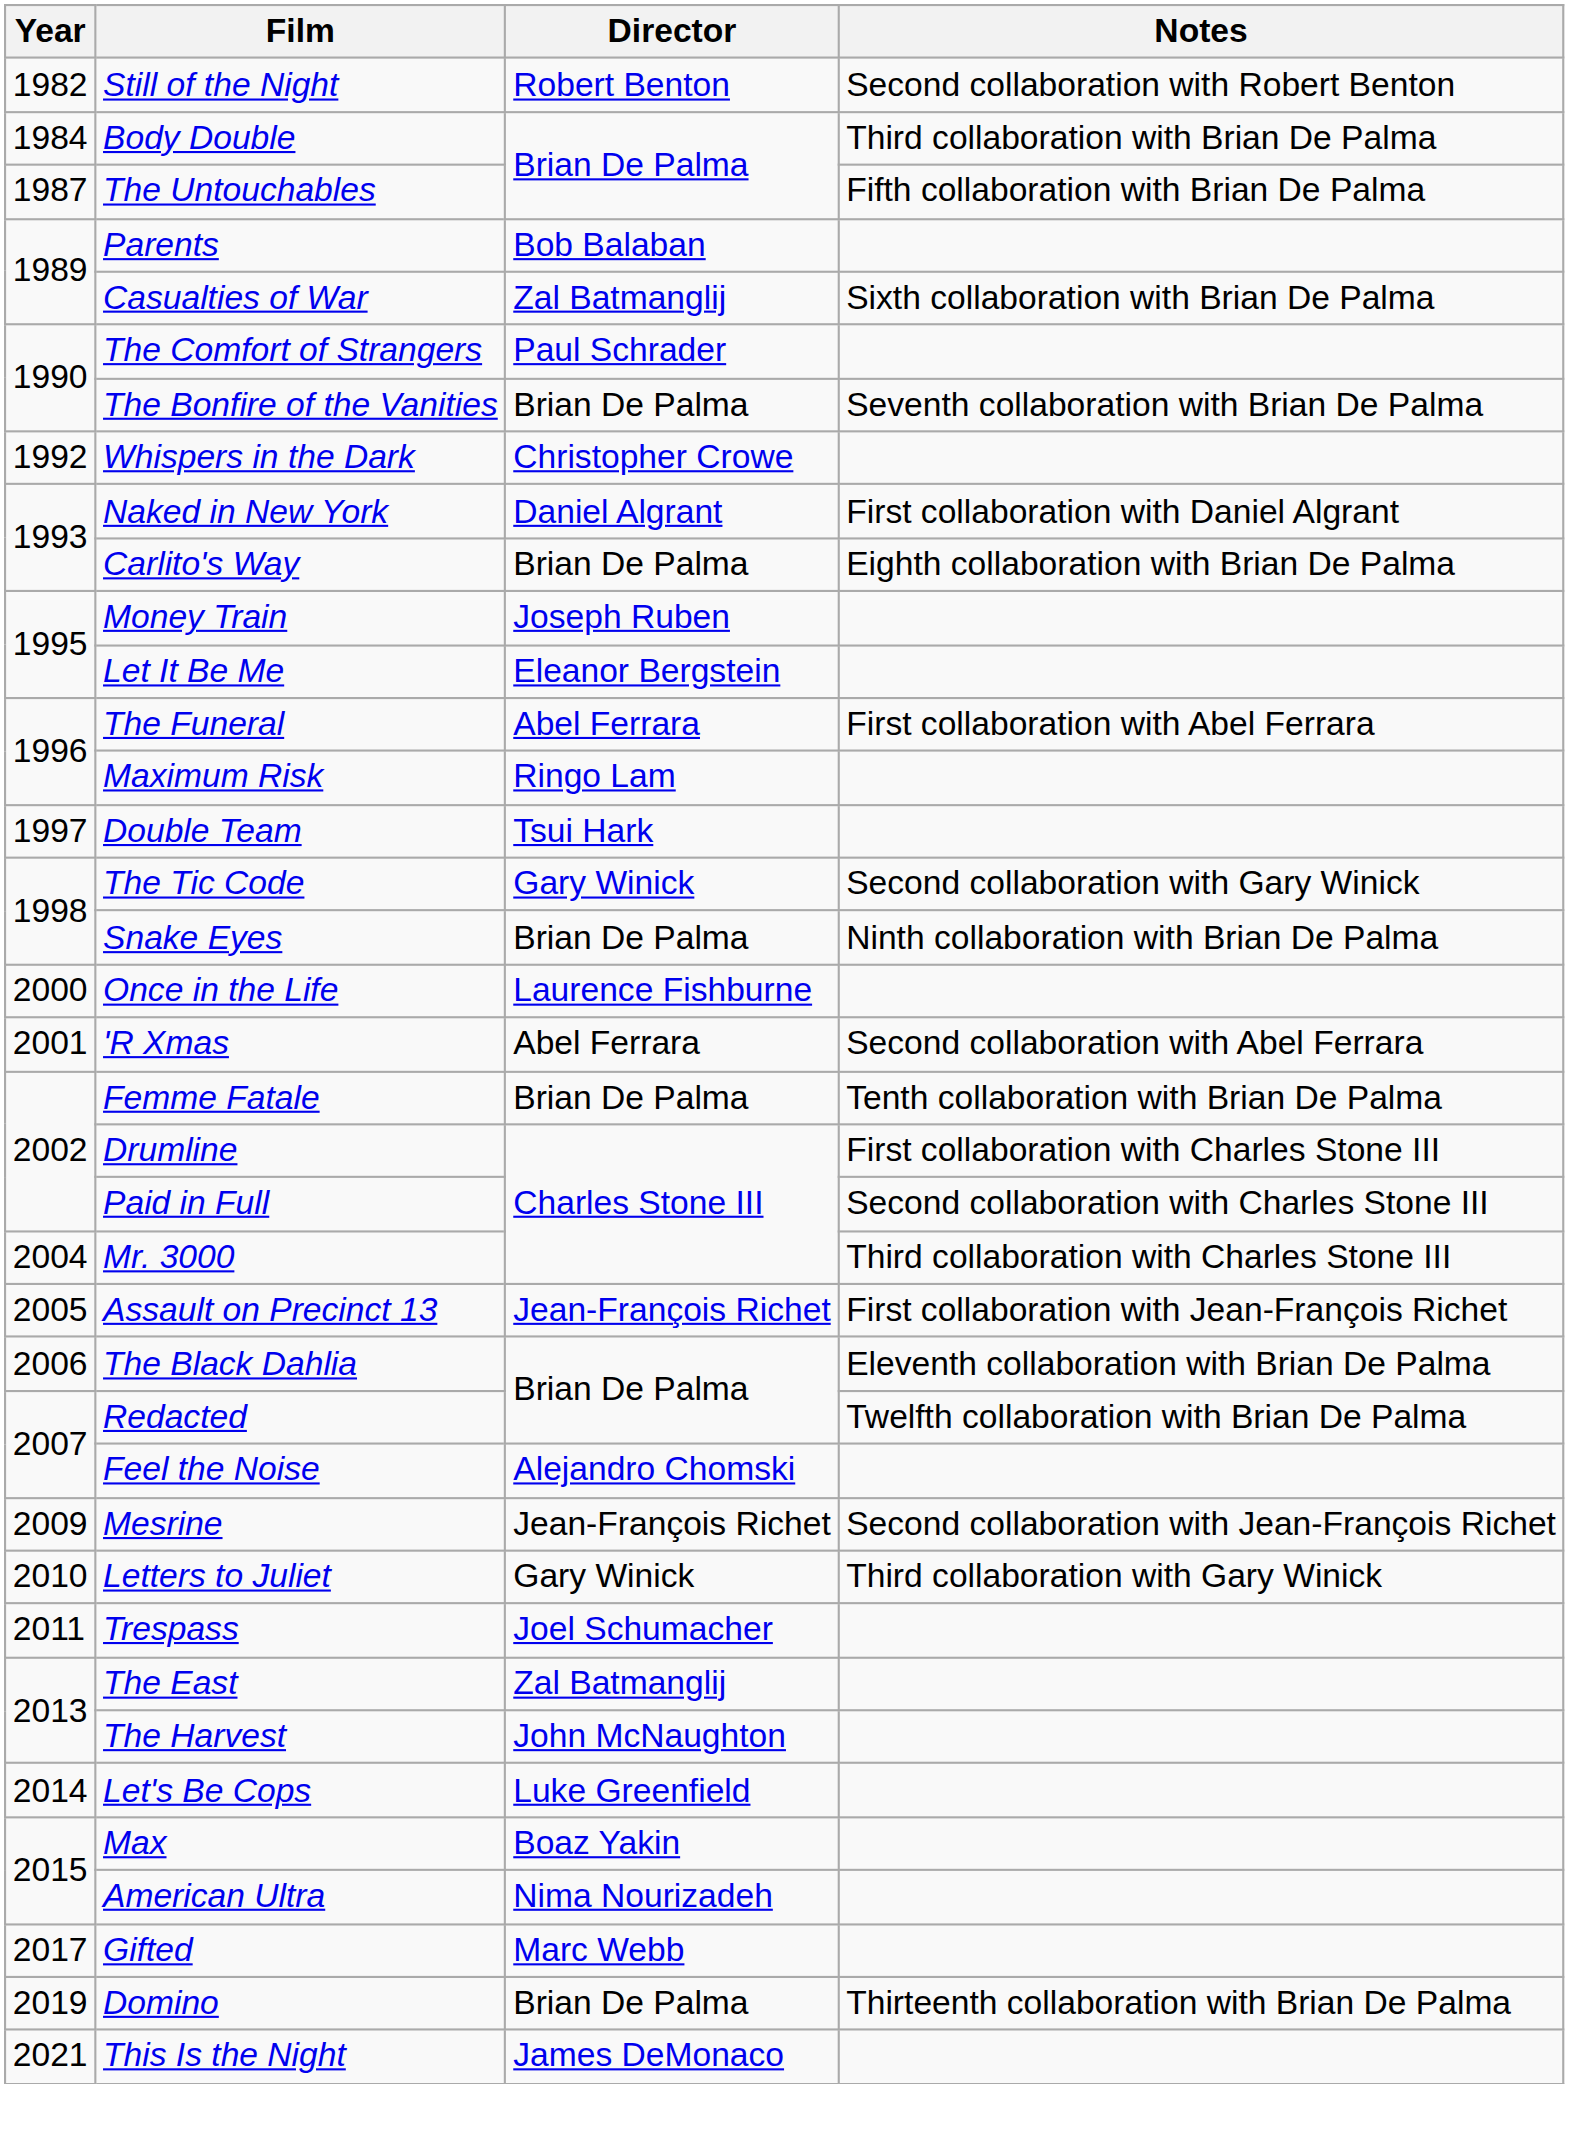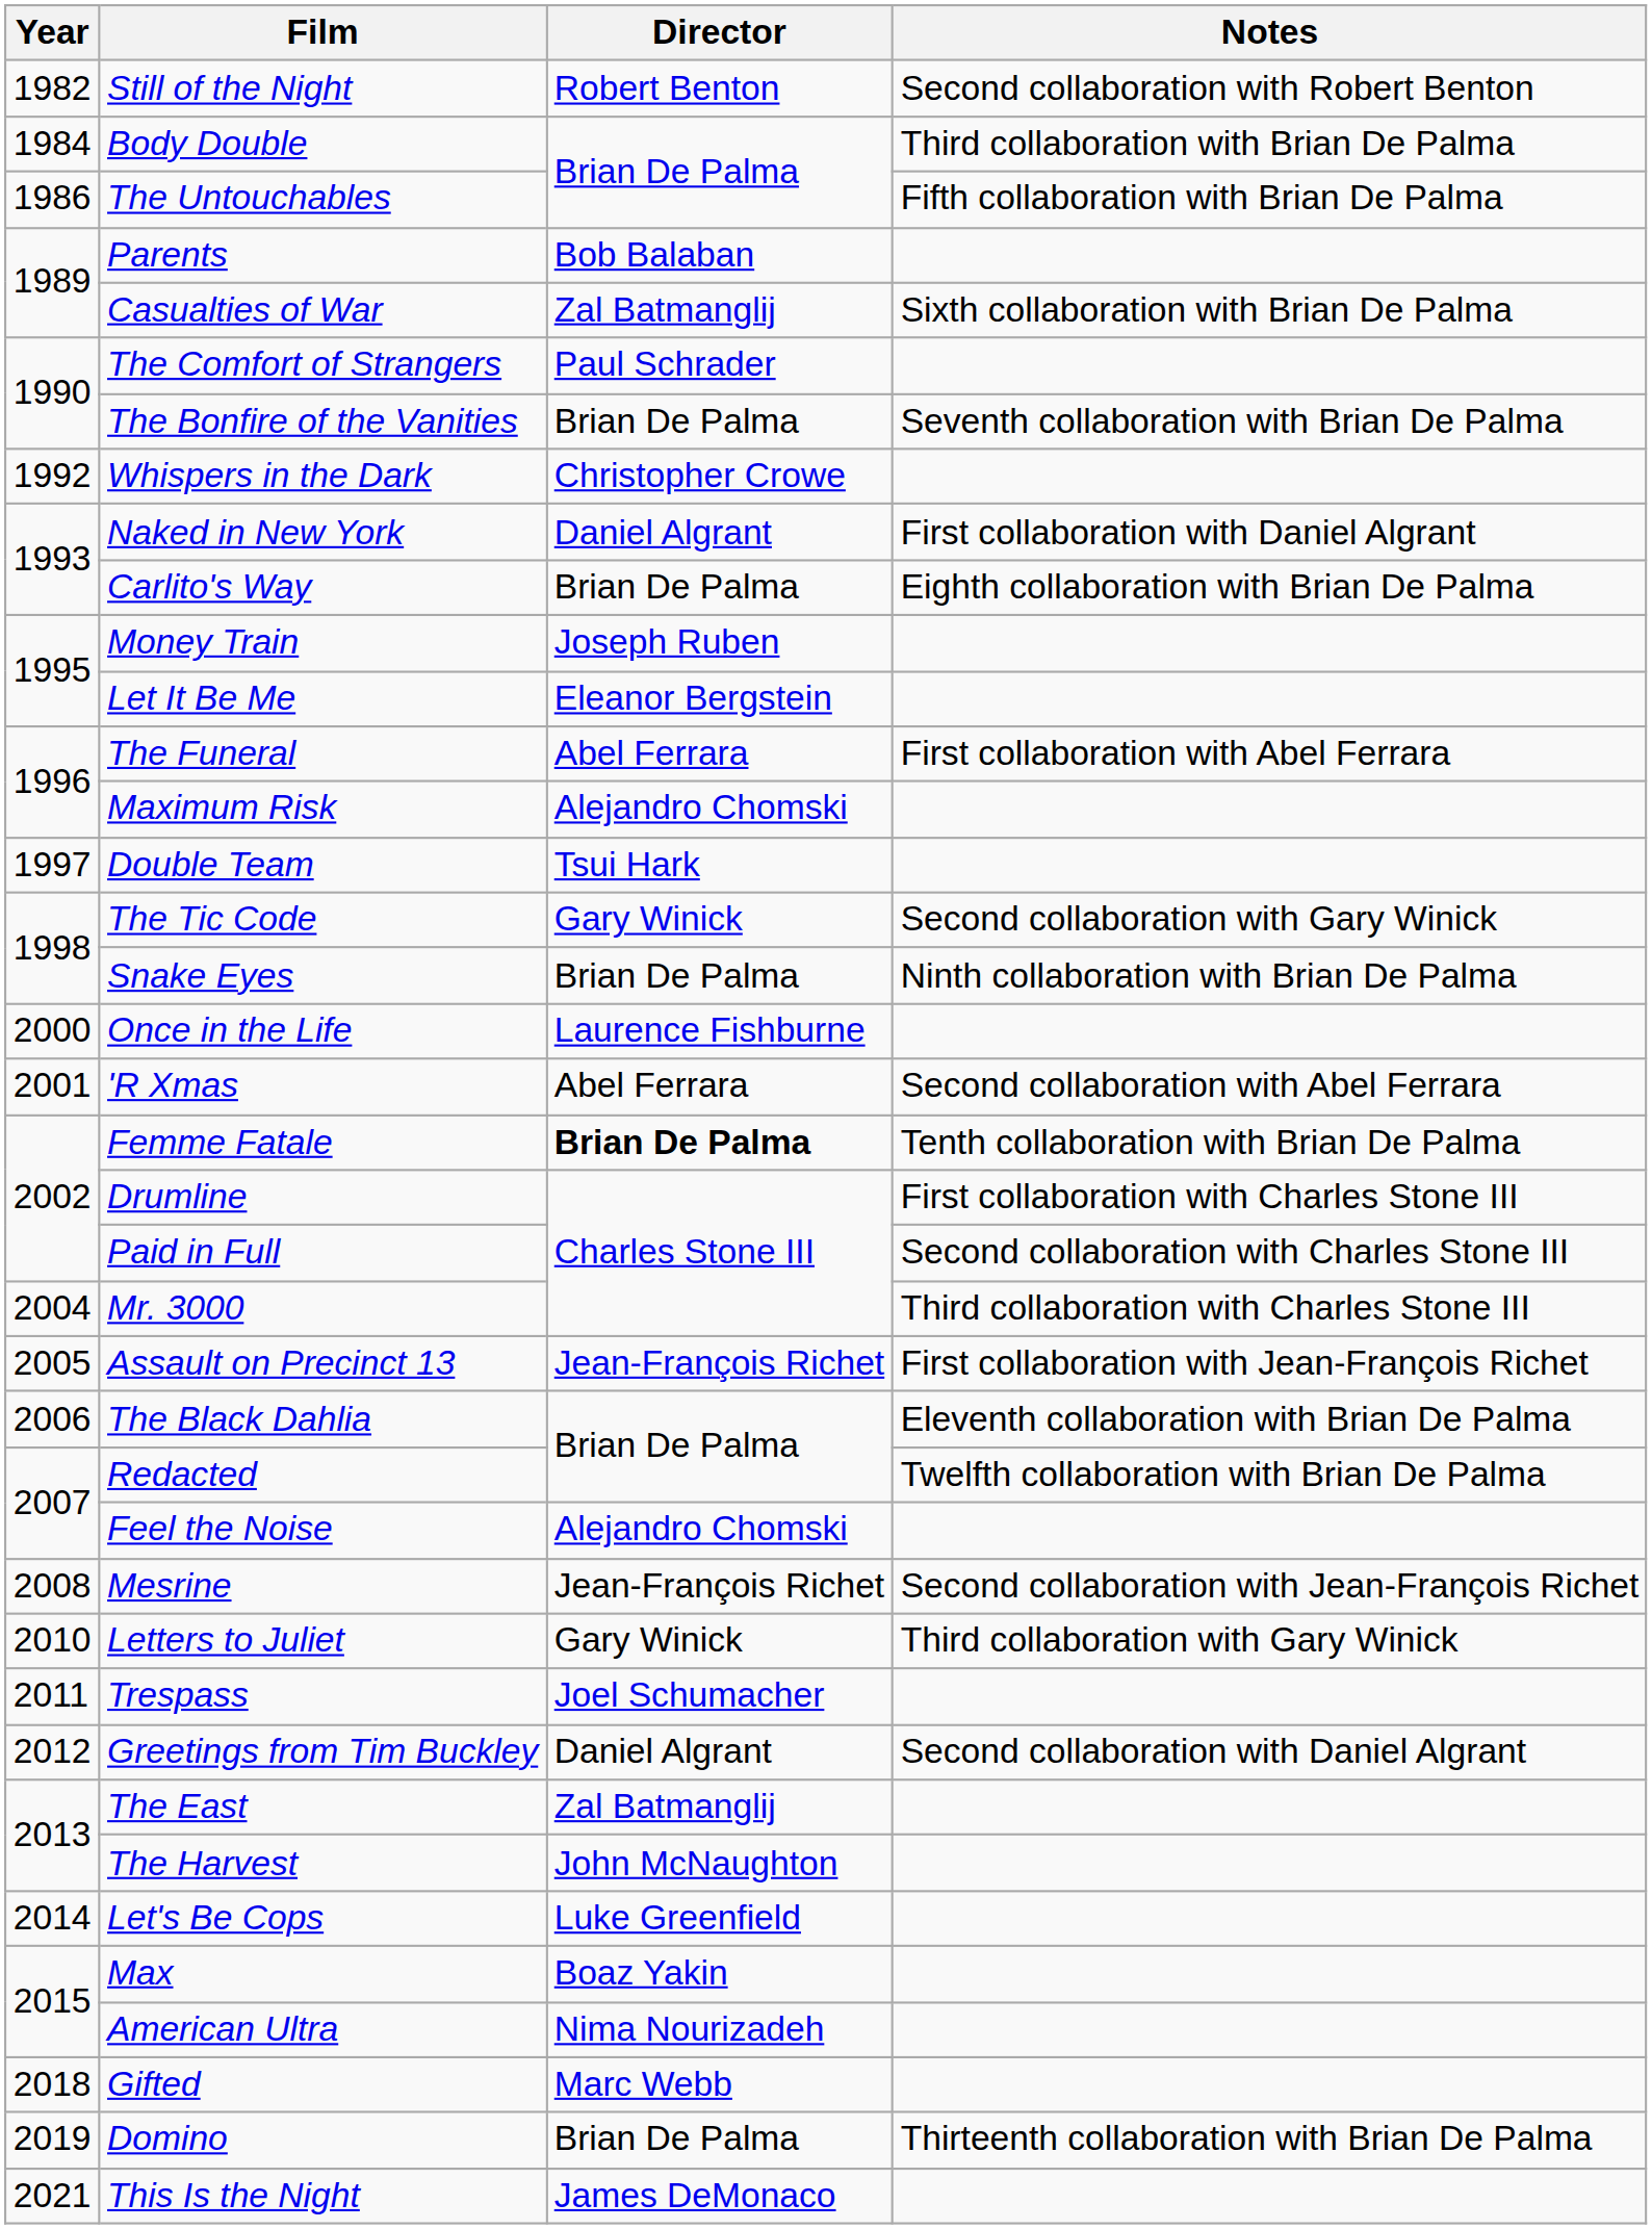The Untouchables | Year: 1987 -> 1986
Maximum Risk | Director: Ringo Lam -> Alejandro Chomski
Femme Fatale | Director: normal -> bold
Mesrine | Year: 2009 -> 2008
+ row: 2012 | Greetings from Tim Buckley | Daniel Algrant | Second collaboration with Daniel Algrant
Gifted | Year: 2017 -> 2018
